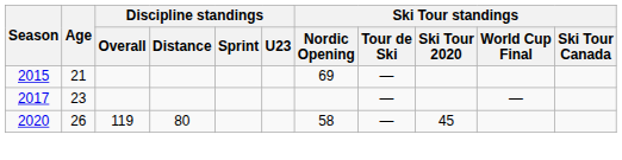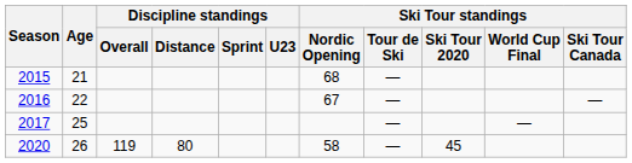2015 | Ski Tour standings / Nordic Opening: 69 -> 68
+ row: 2016 | 22 | 67 | — | —
2017 | Age: 23 -> 25
